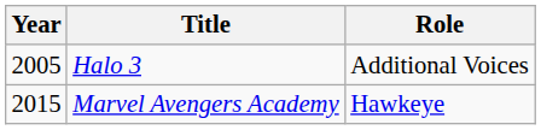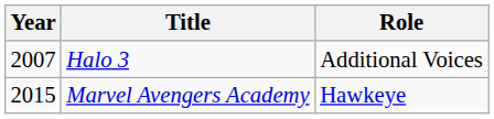Halo 3 | Year: 2005 -> 2007
